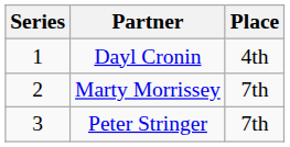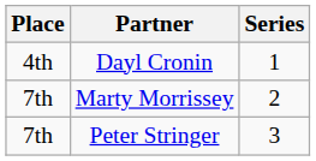columns swapped: Series <-> Place
